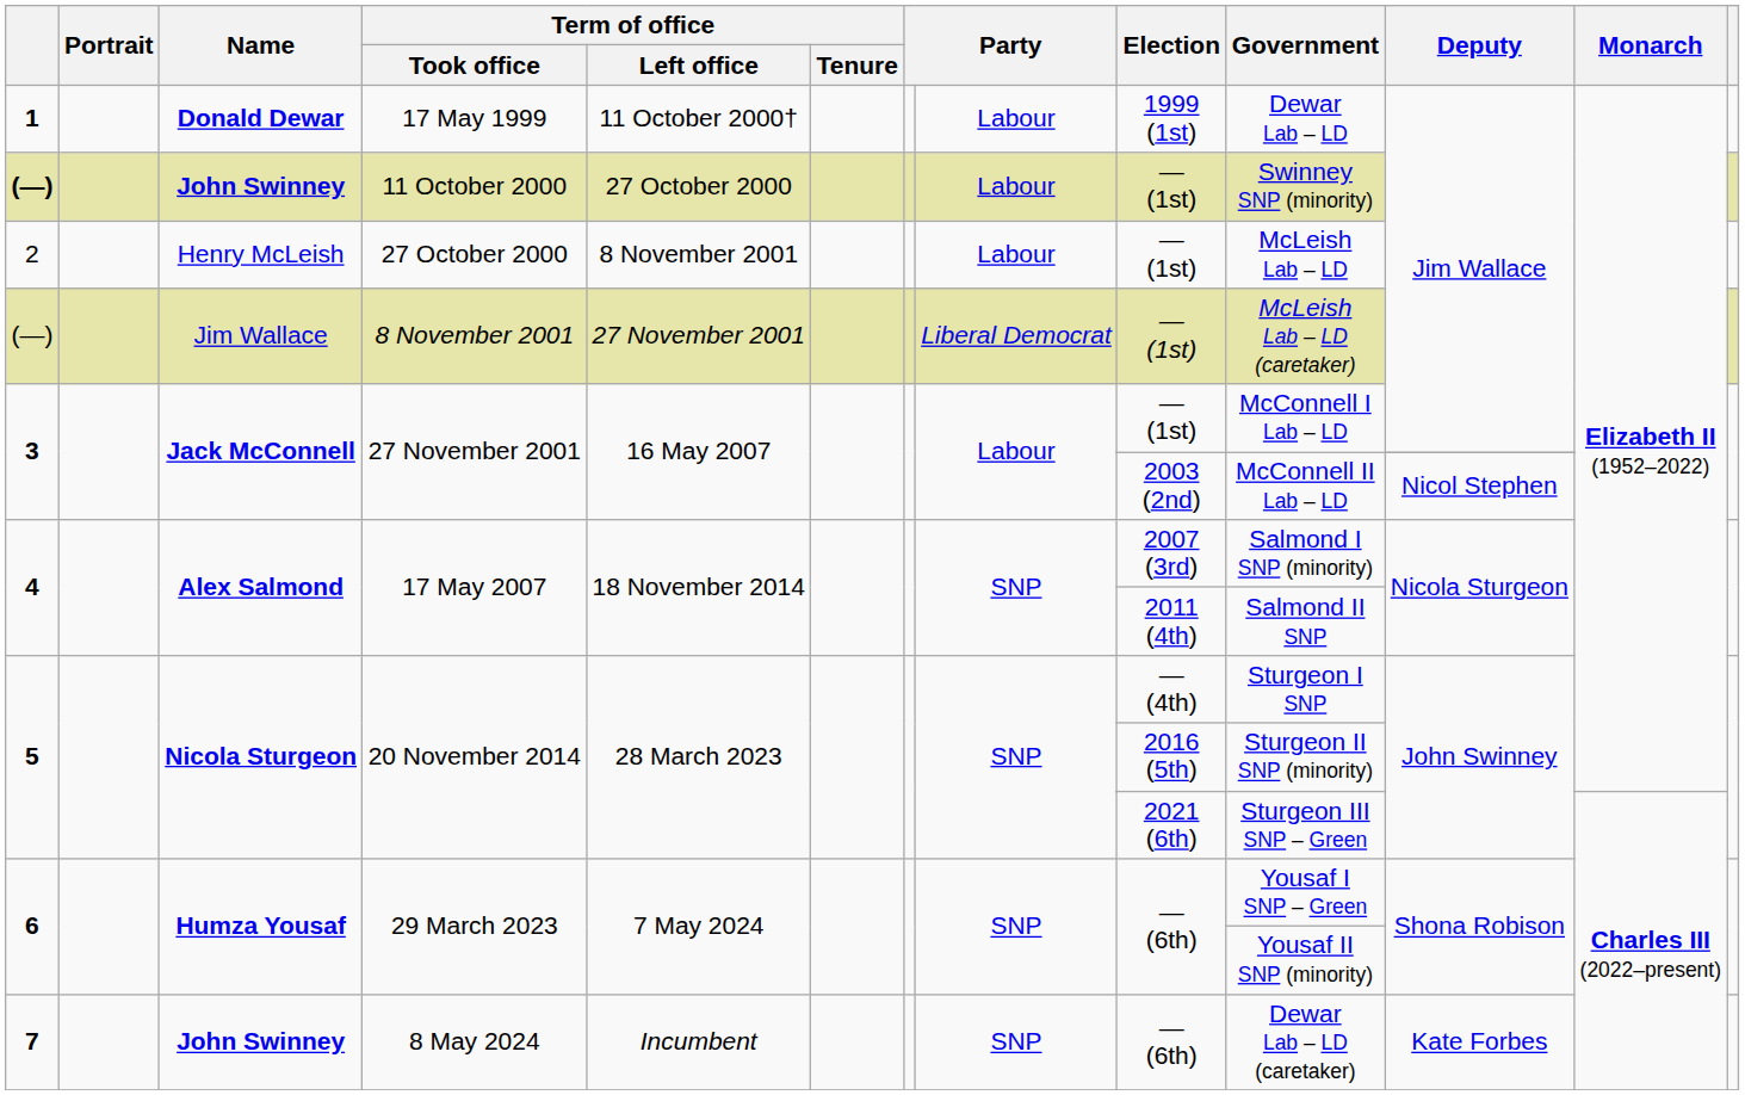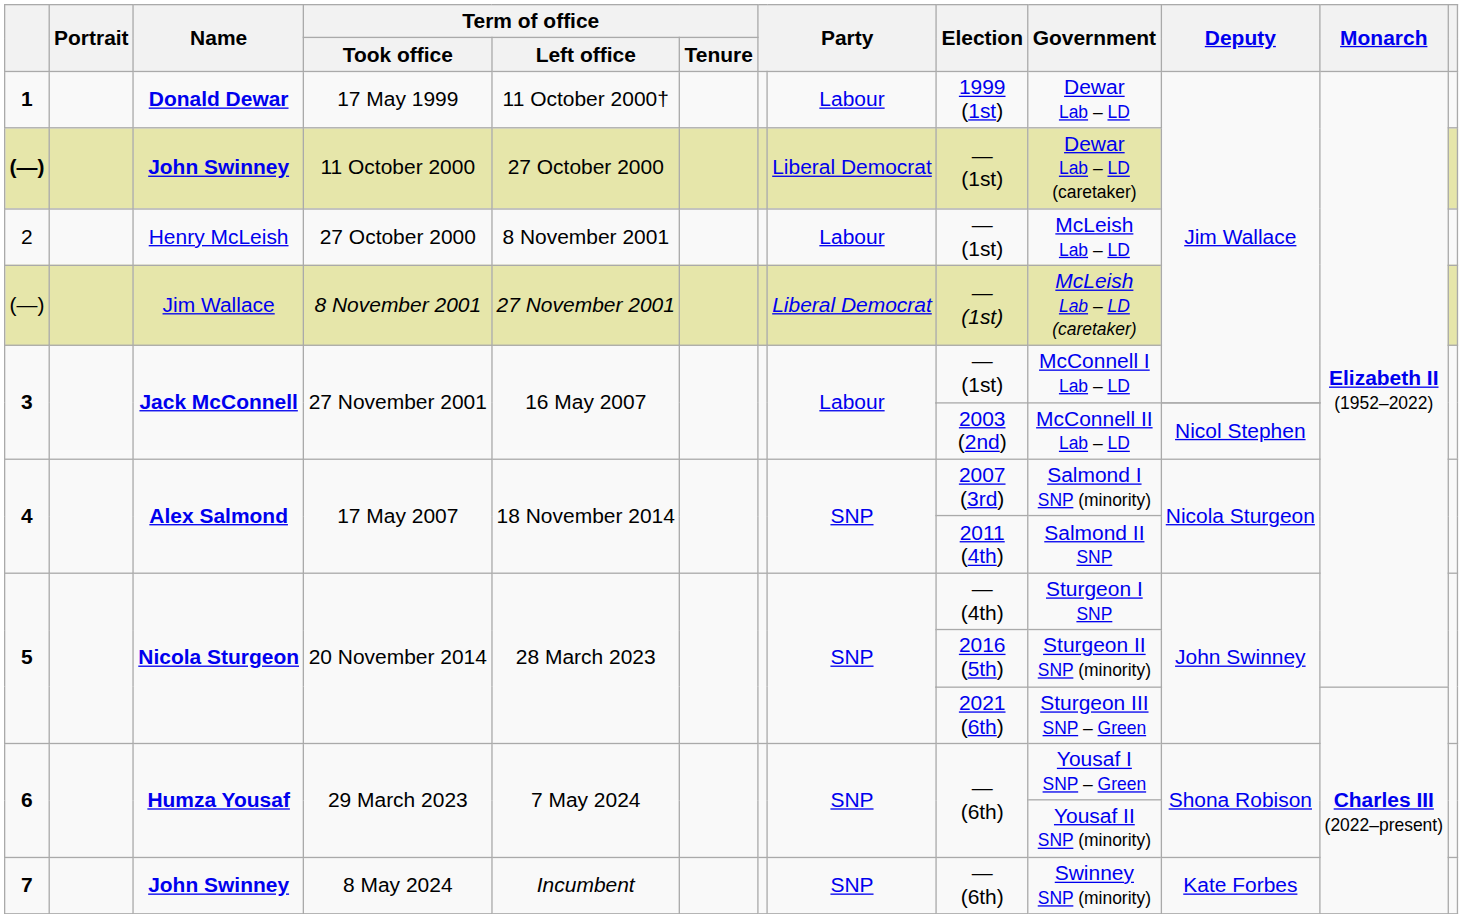11 October 2000 | column 8: Labour -> Liberal Democrat
11 October 2000 | Government: Swinney SNP (minority) -> Dewar Lab – LD (caretaker)
8 May 2024 | Government: Dewar Lab – LD (caretaker) -> Swinney SNP (minority)
